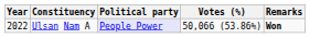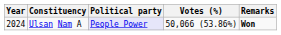Ulsan Nam A | Year: 2022 -> 2024
